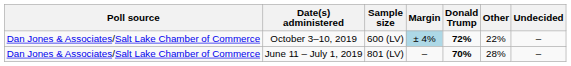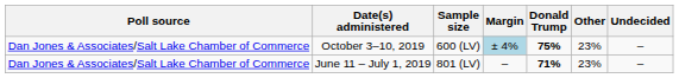October 3–10, 2019 | Donald Trump: 72% -> 75%
October 3–10, 2019 | Other: 22% -> 23%
June 11 – July 1, 2019 | Donald Trump: 70% -> 71%
June 11 – July 1, 2019 | Other: 28% -> 23%
